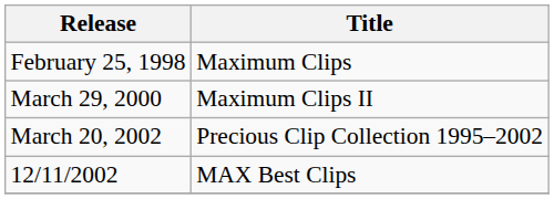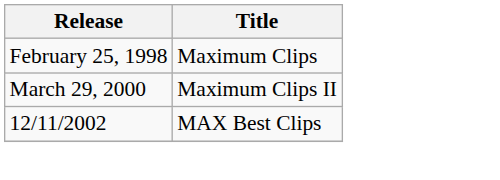- row: March 20, 2002 | Precious Clip Collection 1995–2002
